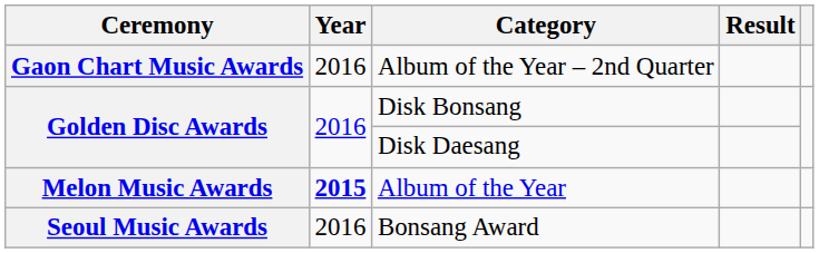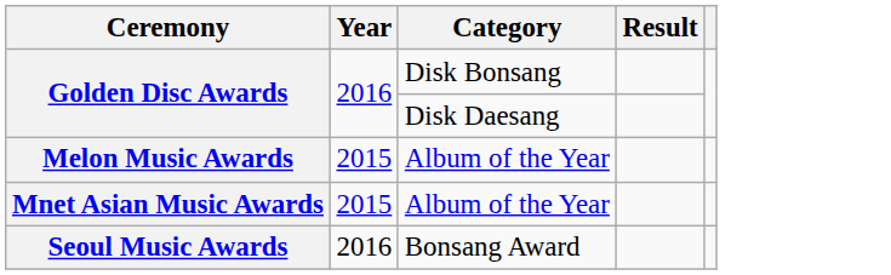- row: Gaon Chart Music Awards | 2016 | Album of the Year – 2nd Quarter
Melon Music Awards | Year: bold -> normal
+ row: Mnet Asian Music Awards | 2015 | Album of the Year
